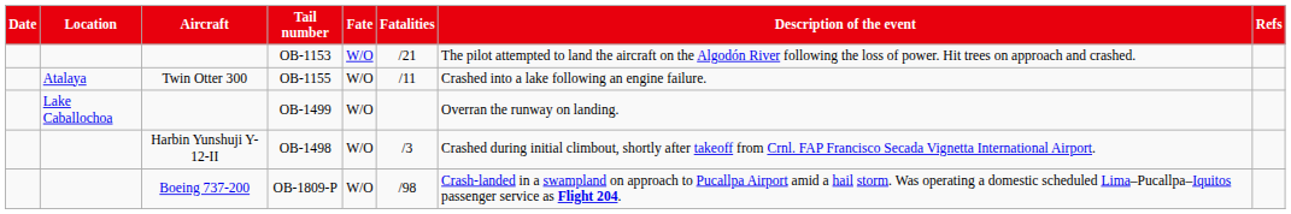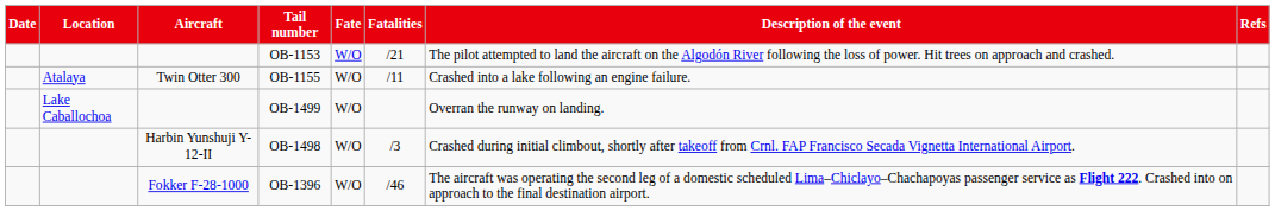+ row: Fokker F-28-1000 | OB-1396 | W/O | /46 | The aircraft was operating the second leg of a domestic scheduled Lima–Chiclayo–Chachapoyas passenger service as Flight 222. Crashed into on approach to the final destination airport.
- row: Boeing 737-200 | OB-1809-P | W/O | /98 | Crash-landed in a swampland on approach to Pucallpa Airport amid a hail storm. Was operating a domestic scheduled Lima–Pucallpa–Iquitos passenger service as Flight 204.
